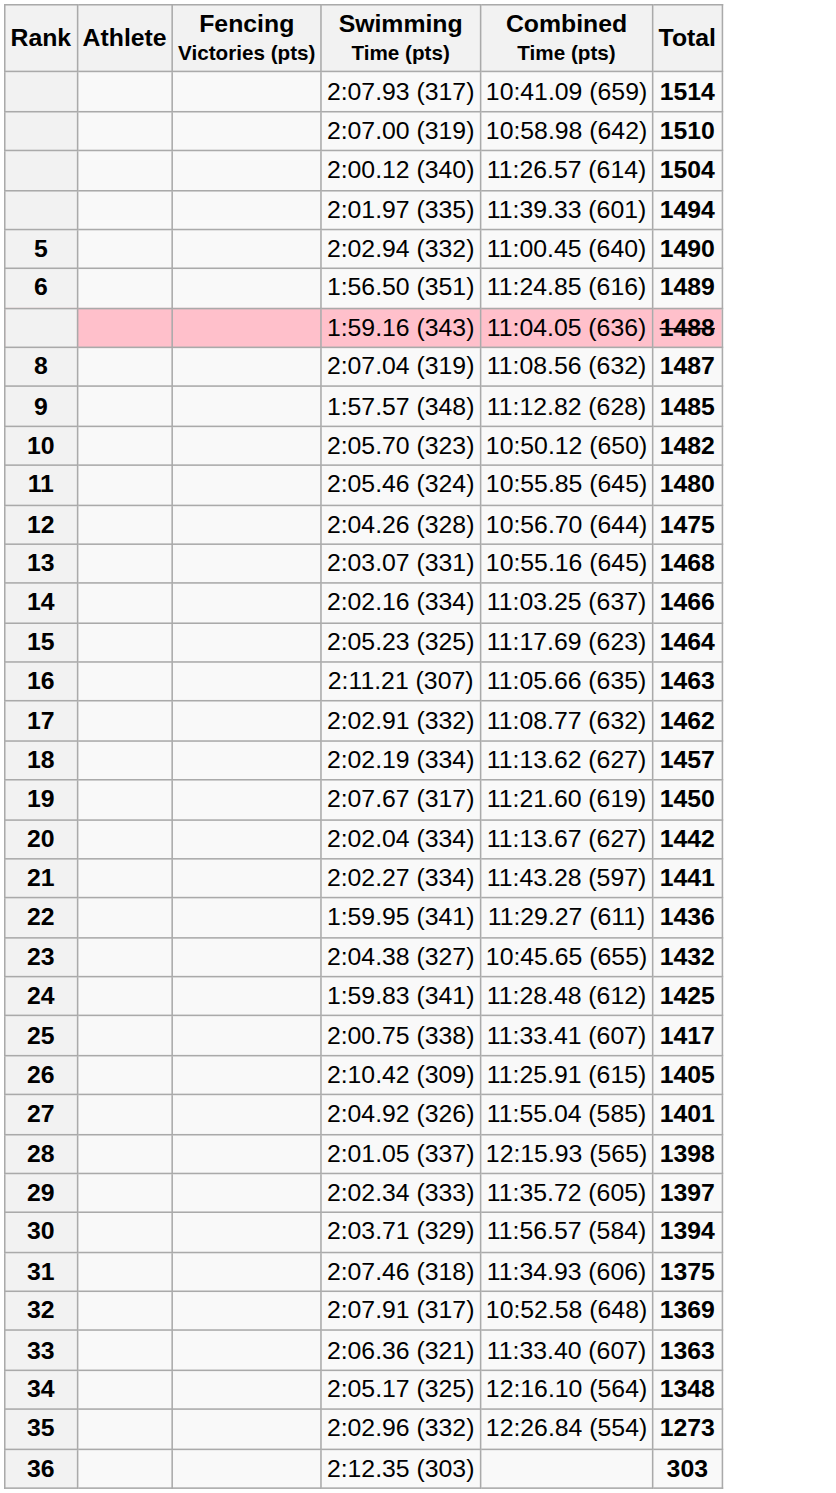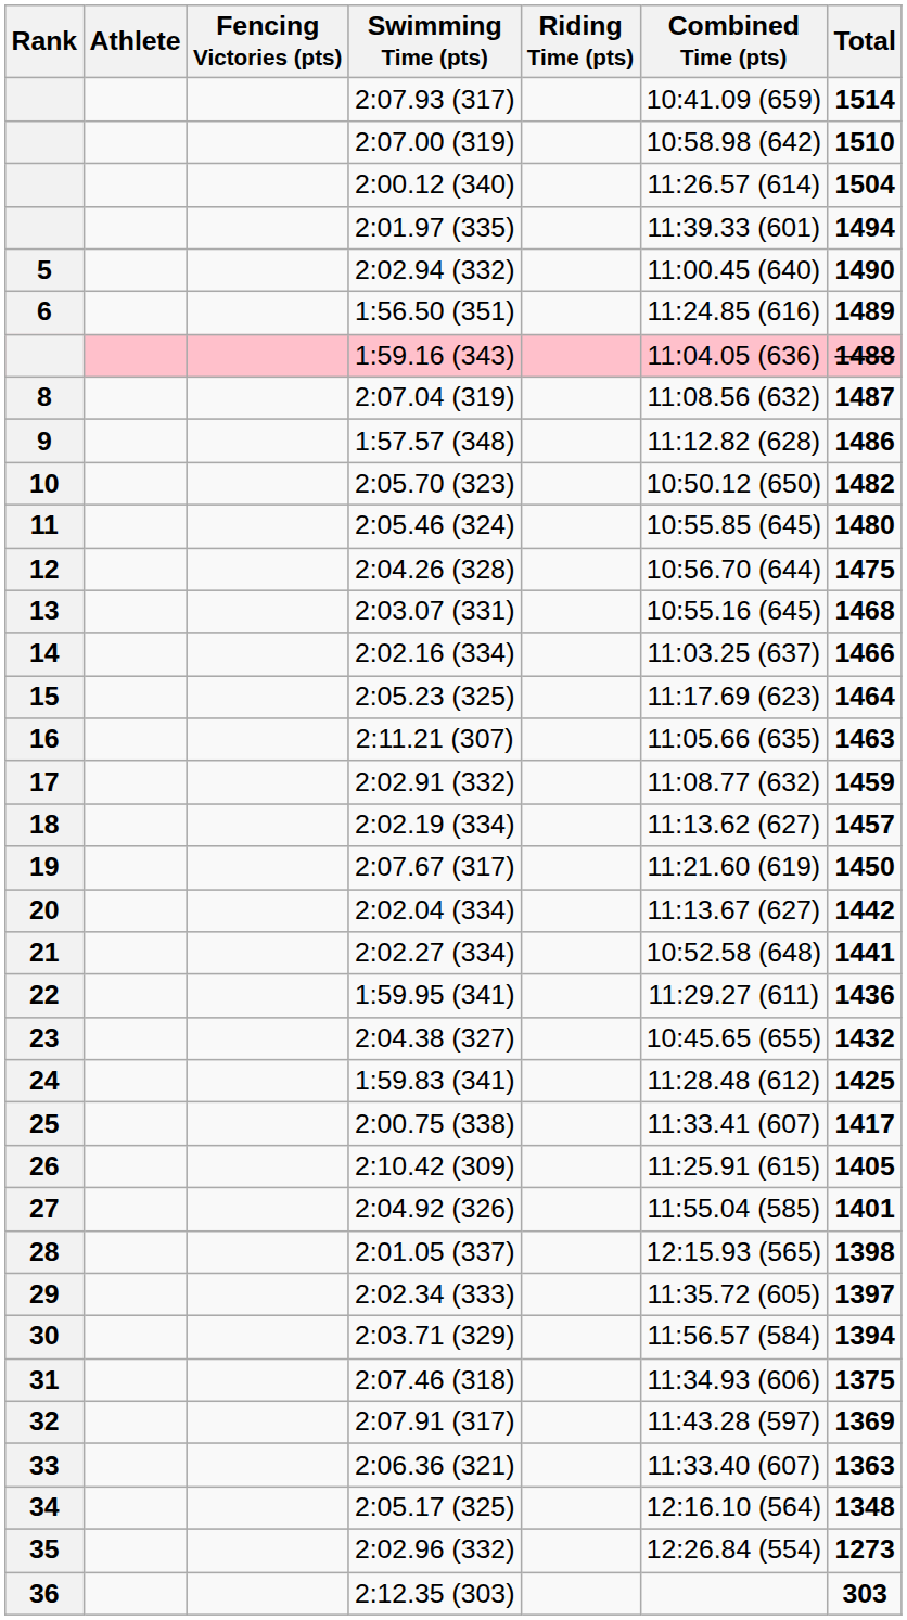+ column: Riding Time (pts)
1:57.57 (348) | Total: 1485 -> 1486
2:02.91 (332) | Total: 1462 -> 1459
2:02.27 (334) | Combined Time (pts): 11:43.28 (597) -> 10:52.58 (648)
2:07.91 (317) | Combined Time (pts): 10:52.58 (648) -> 11:43.28 (597)
